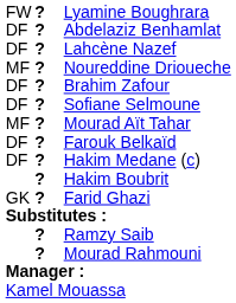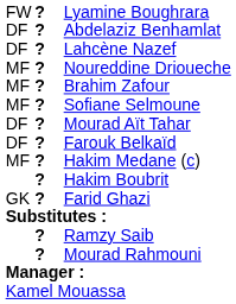Brahim Zafour | column 1: DF -> MF
Sofiane Selmoune | column 1: DF -> MF
Mourad Aït Tahar | column 1: MF -> DF
Hakim Medane (c) | column 1: DF -> MF
